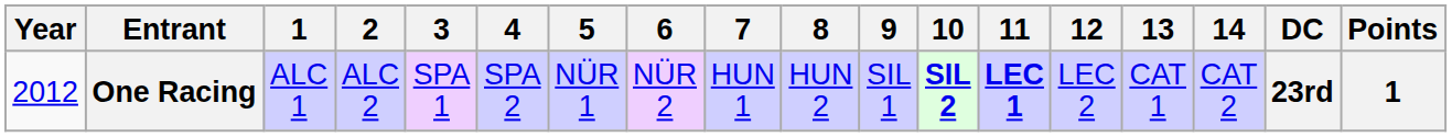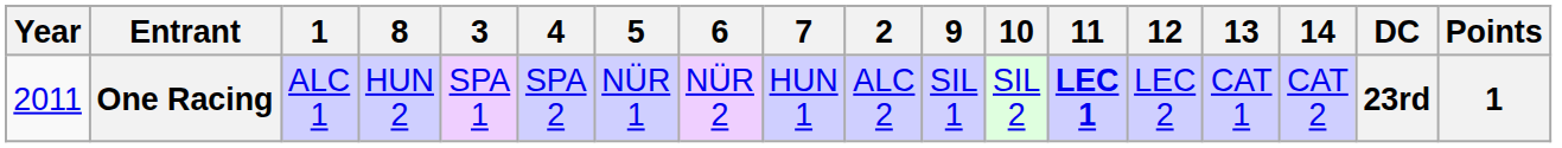columns swapped: 2 <-> 8
One Racing | Year: 2012 -> 2011
One Racing | 10: bold -> normal
